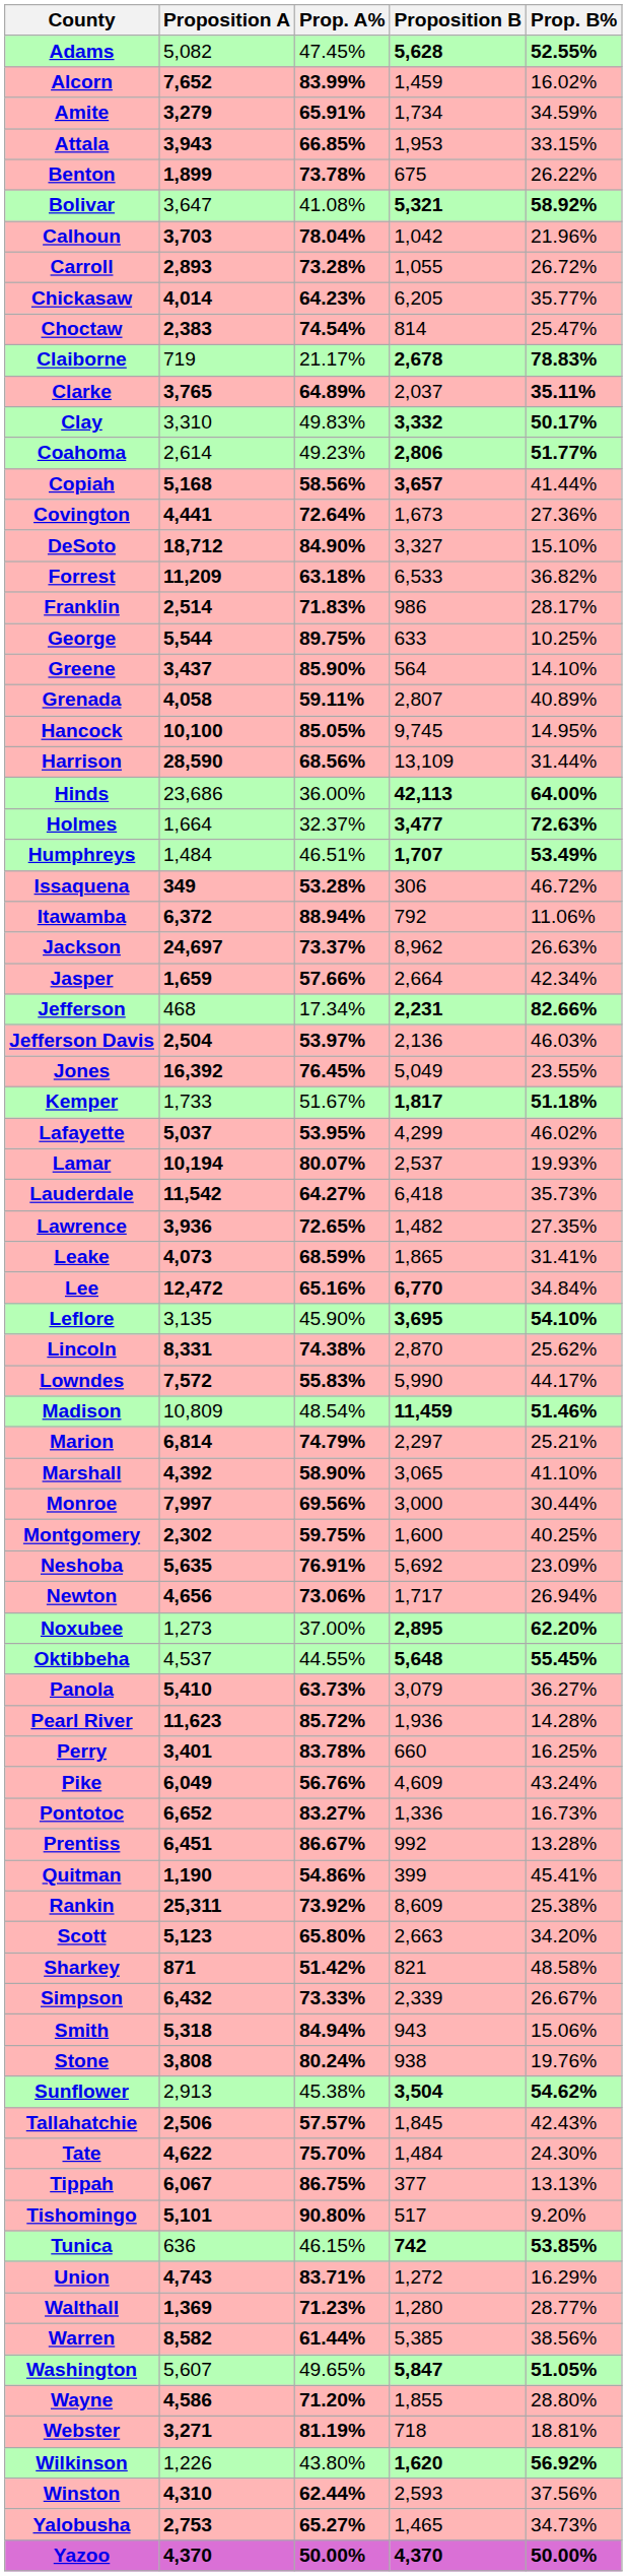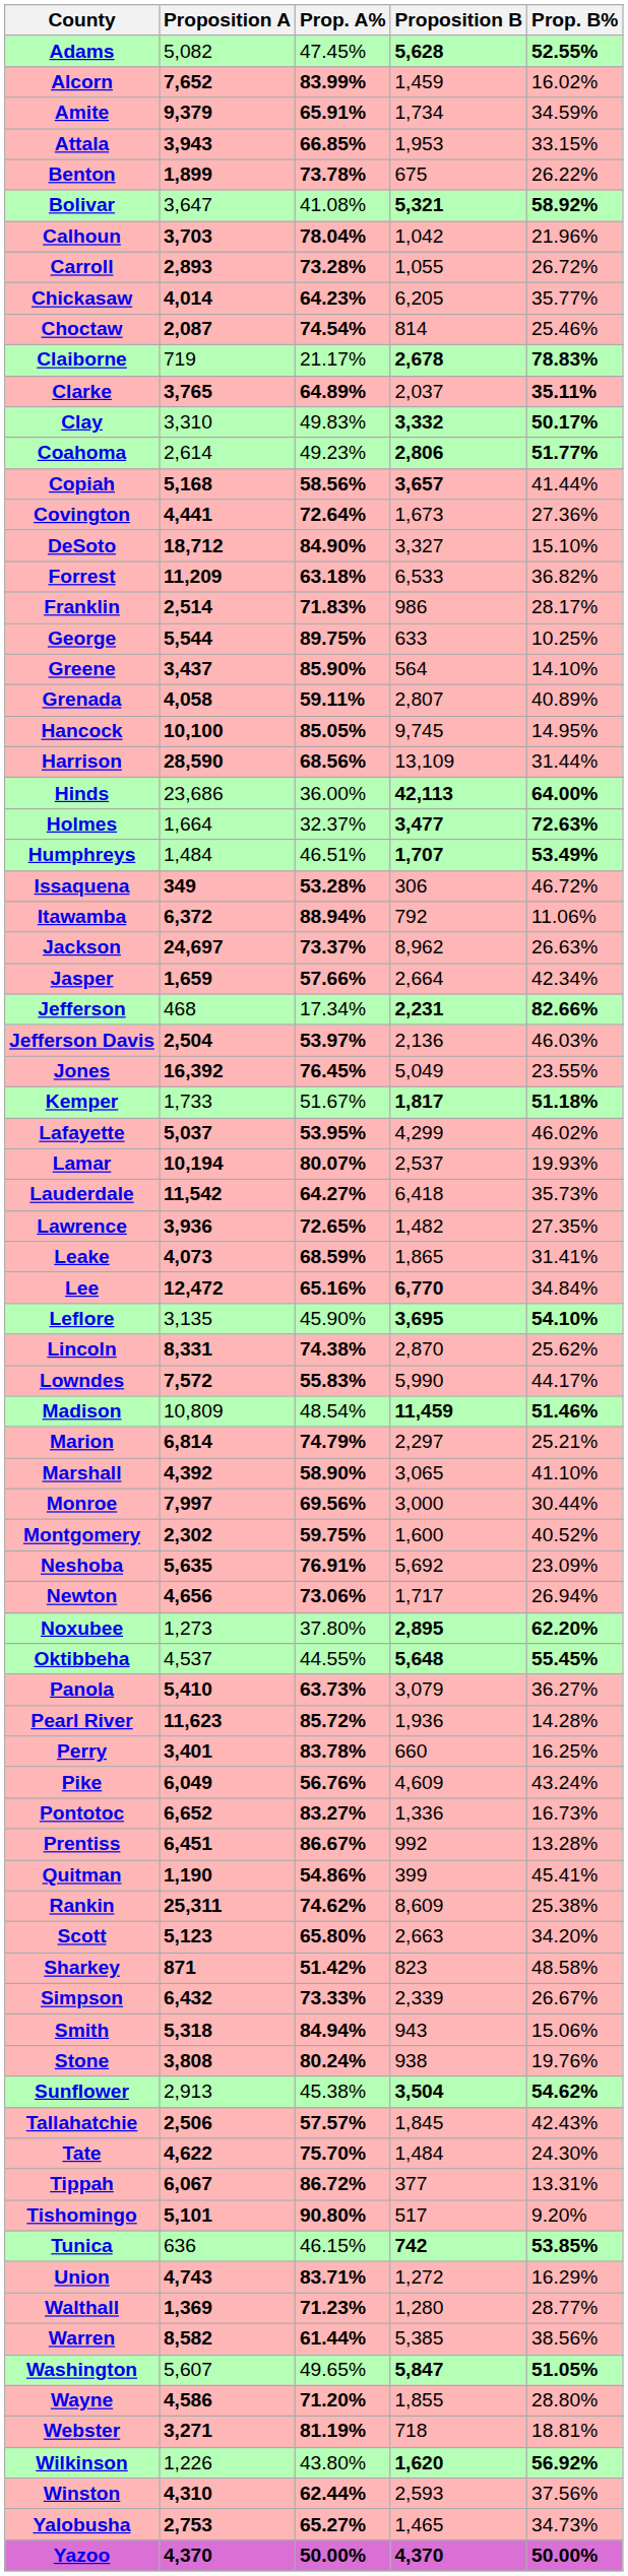Amite | Proposition A: 3,279 -> 9,379
Choctaw | Proposition A: 2,383 -> 2,087
Choctaw | Prop. B%: 25.47% -> 25.46%
Montgomery | Prop. B%: 40.25% -> 40.52%
Noxubee | Prop. A%: 37.00% -> 37.80%
Rankin | Prop. A%: 73.92% -> 74.62%
Sharkey | Proposition B: 821 -> 823
Tippah | Prop. A%: 86.75% -> 86.72%
Tippah | Prop. B%: 13.13% -> 13.31%
